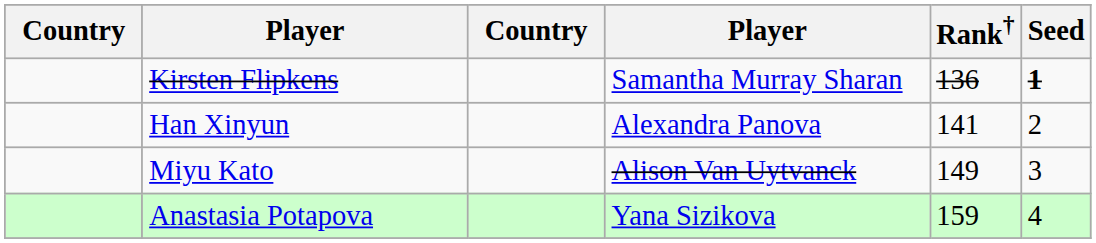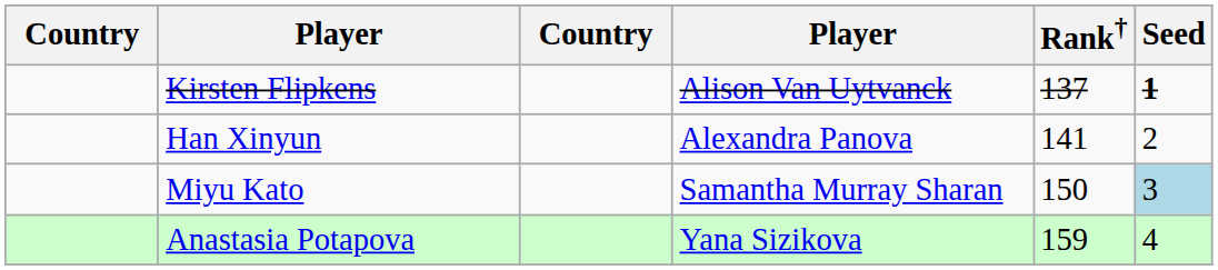Kirsten Flipkens | column 4: Samantha Murray Sharan -> Alison Van Uytvanck
Kirsten Flipkens | Rank†: 136 -> 137
Miyu Kato | column 4: Alison Van Uytvanck -> Samantha Murray Sharan
Miyu Kato | Rank†: 149 -> 150
Miyu Kato | Seed: no background -> lightblue background
